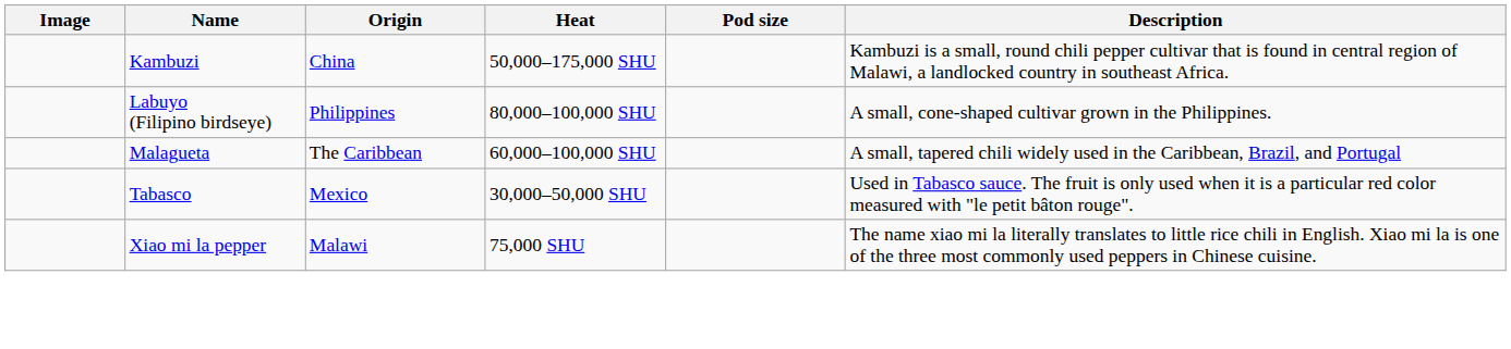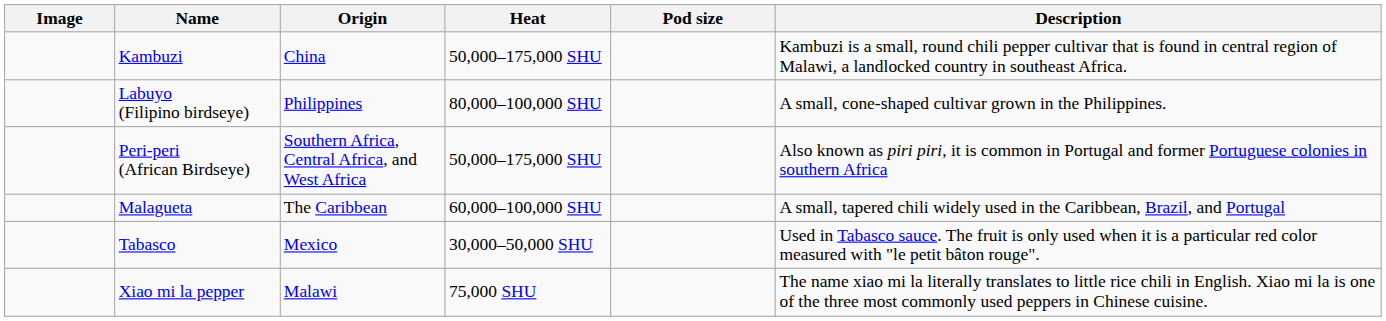+ row: Peri-peri (African Birdseye) | Southern Africa, Central Africa, and West Africa | 50,000–175,000 SHU | Also known as piri piri, it is common in Portugal and former Portuguese colonies in southern Africa
